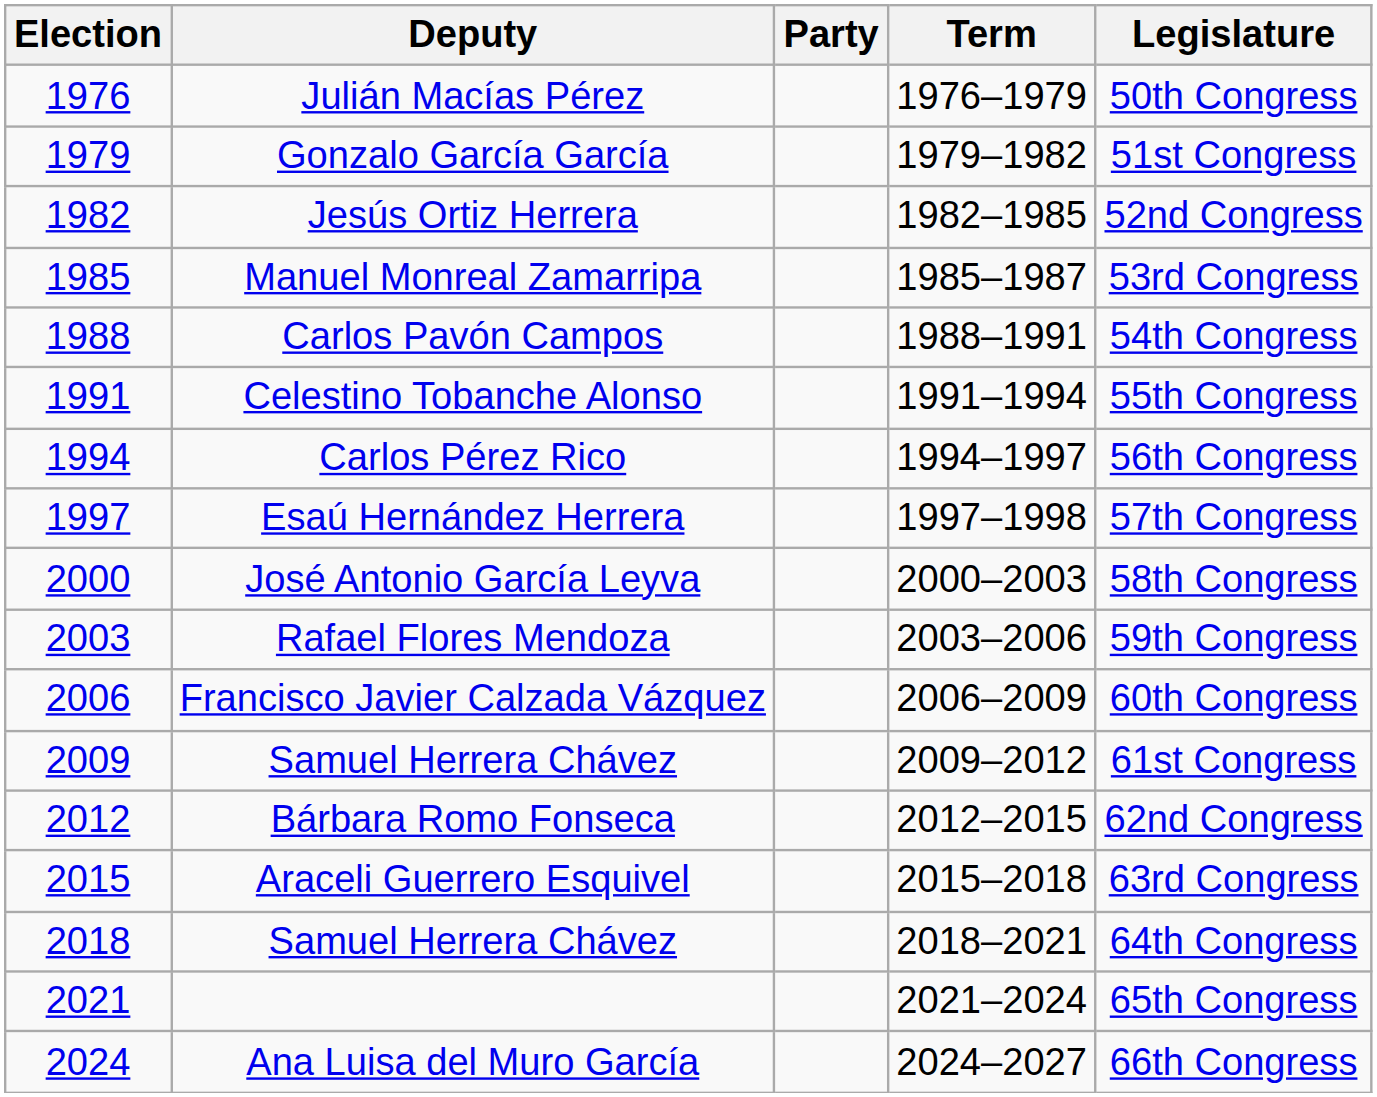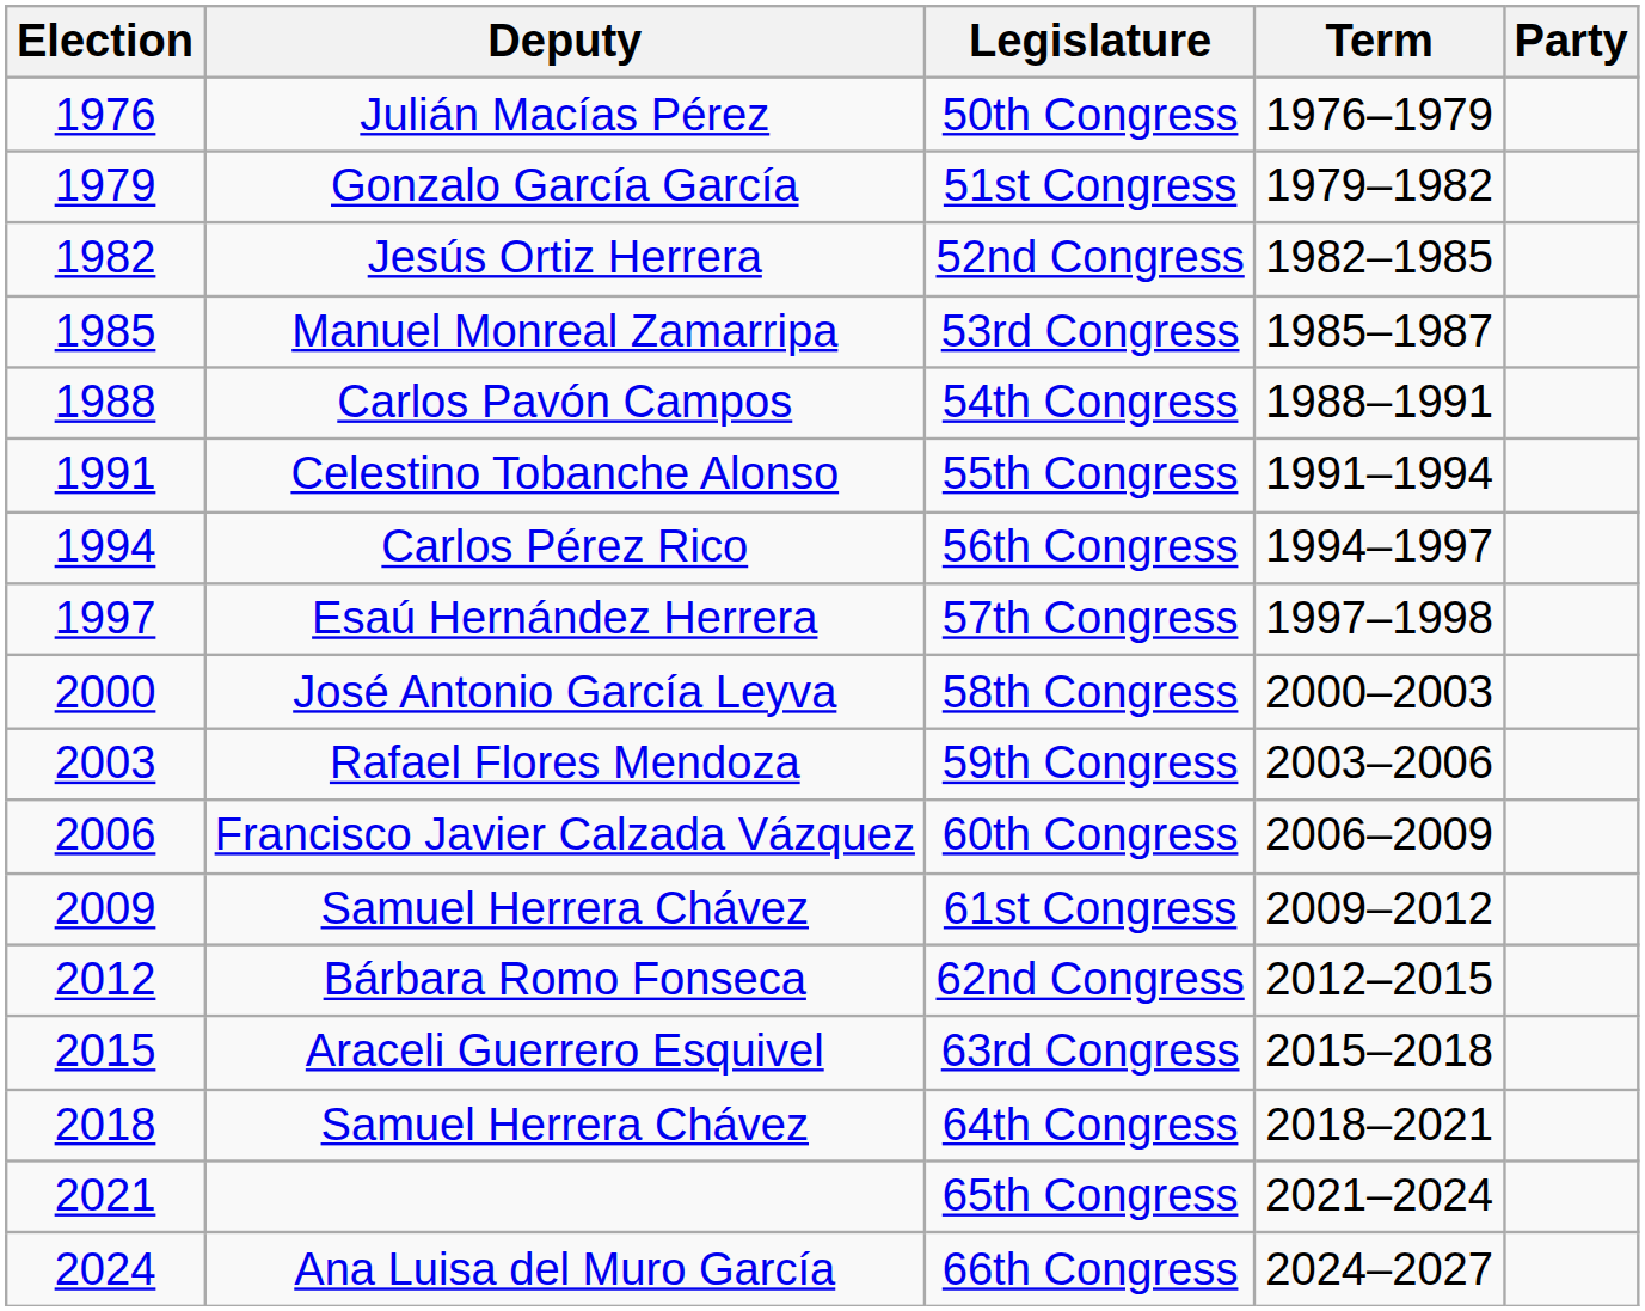columns swapped: Party <-> Legislature
